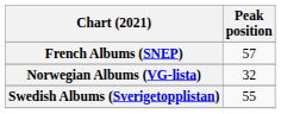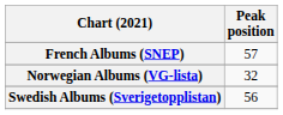Swedish Albums (Sverigetopplistan) | Peak position: 55 -> 56
